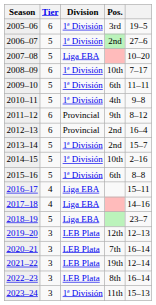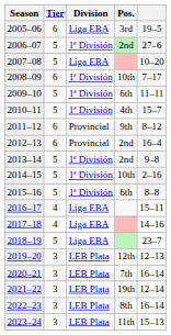2005–06 | Division: 1ª División -> Liga EBA
2010–11 | column 5: 9–8 -> 15–7
2013–14 | column 5: 15–7 -> 9–8
2023–24 | Division: 1ª División -> LEB Plata
